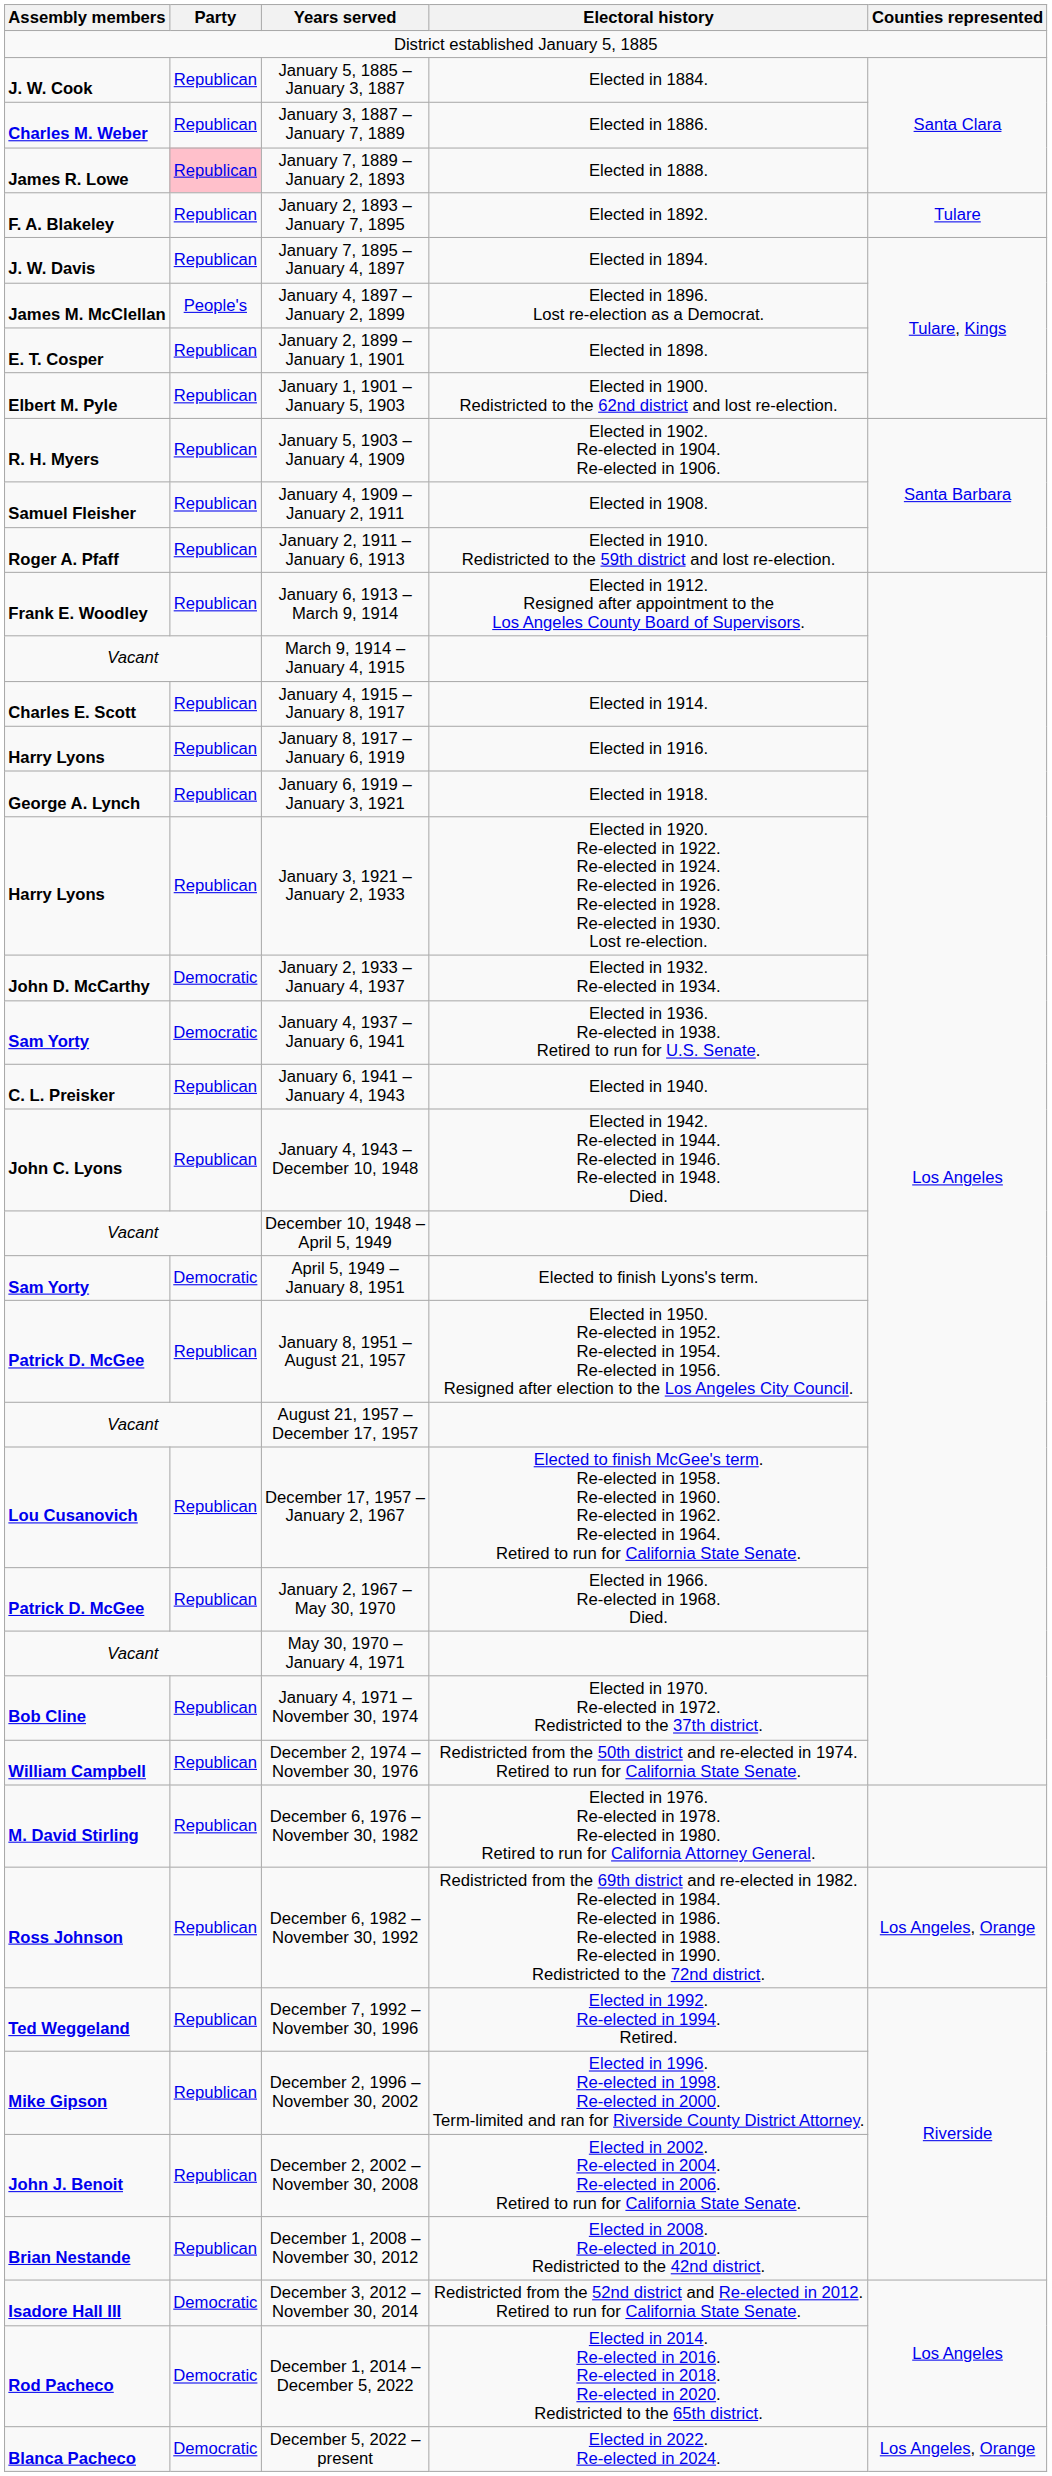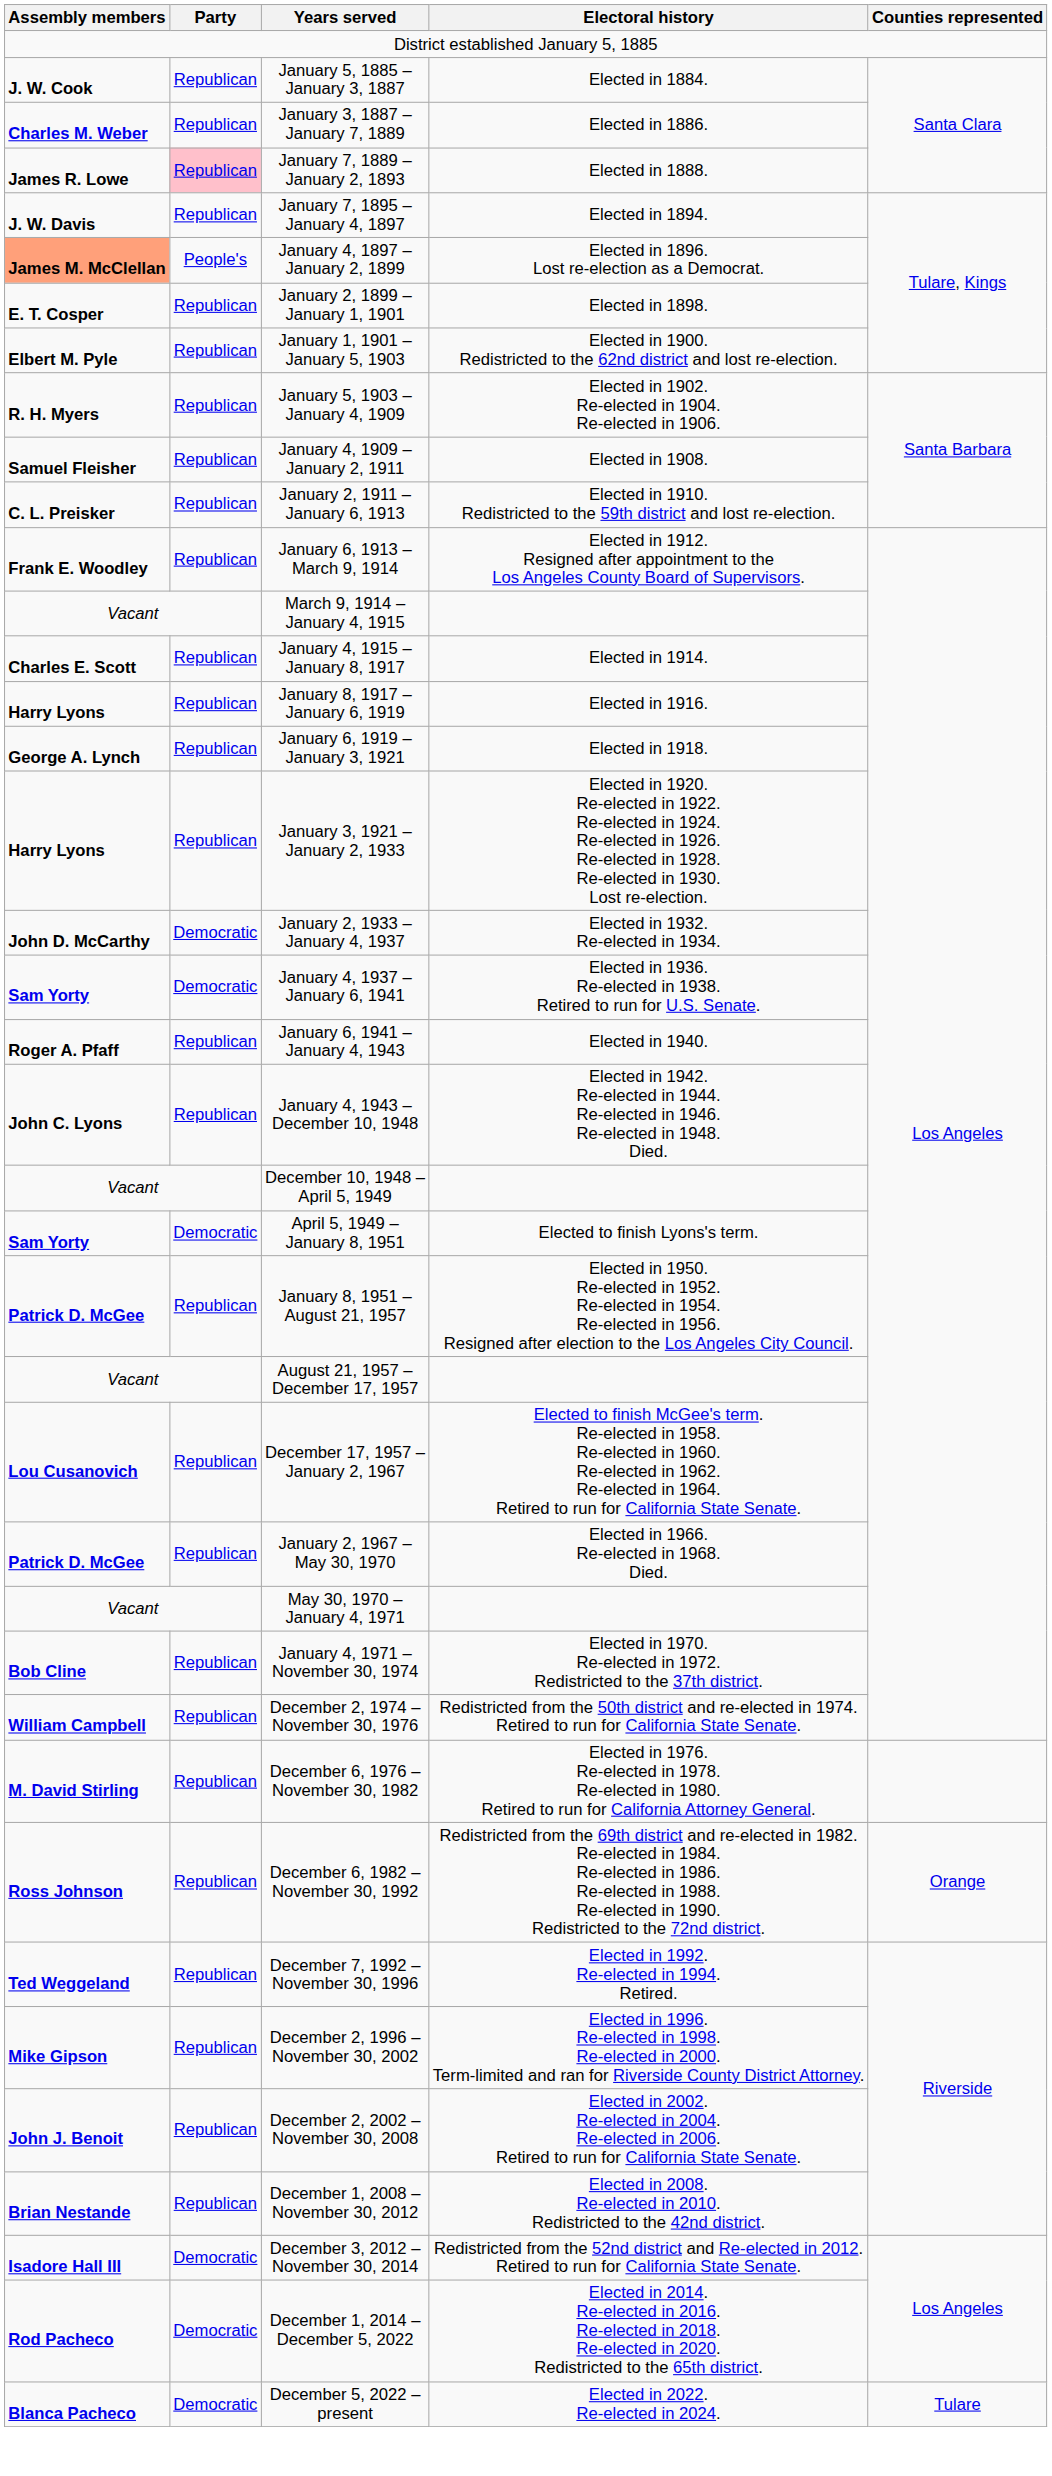- row: F. A. Blakeley | Republican | January 2, 1893 – January 7, 1895 | Elected in 1892. | Tulare
January 4, 1897 – January 2, 1899 | Assembly members: no background -> lightsalmon background
January 2, 1911 – January 6, 1913 | Assembly members: Roger A. Pfaff -> C. L. Preisker
January 6, 1941 – January 4, 1943 | Assembly members: C. L. Preisker -> Roger A. Pfaff
December 6, 1982 – November 30, 1992 | Counties represented: Los Angeles, Orange -> Orange
December 5, 2022 – present | Counties represented: Los Angeles, Orange -> Tulare
